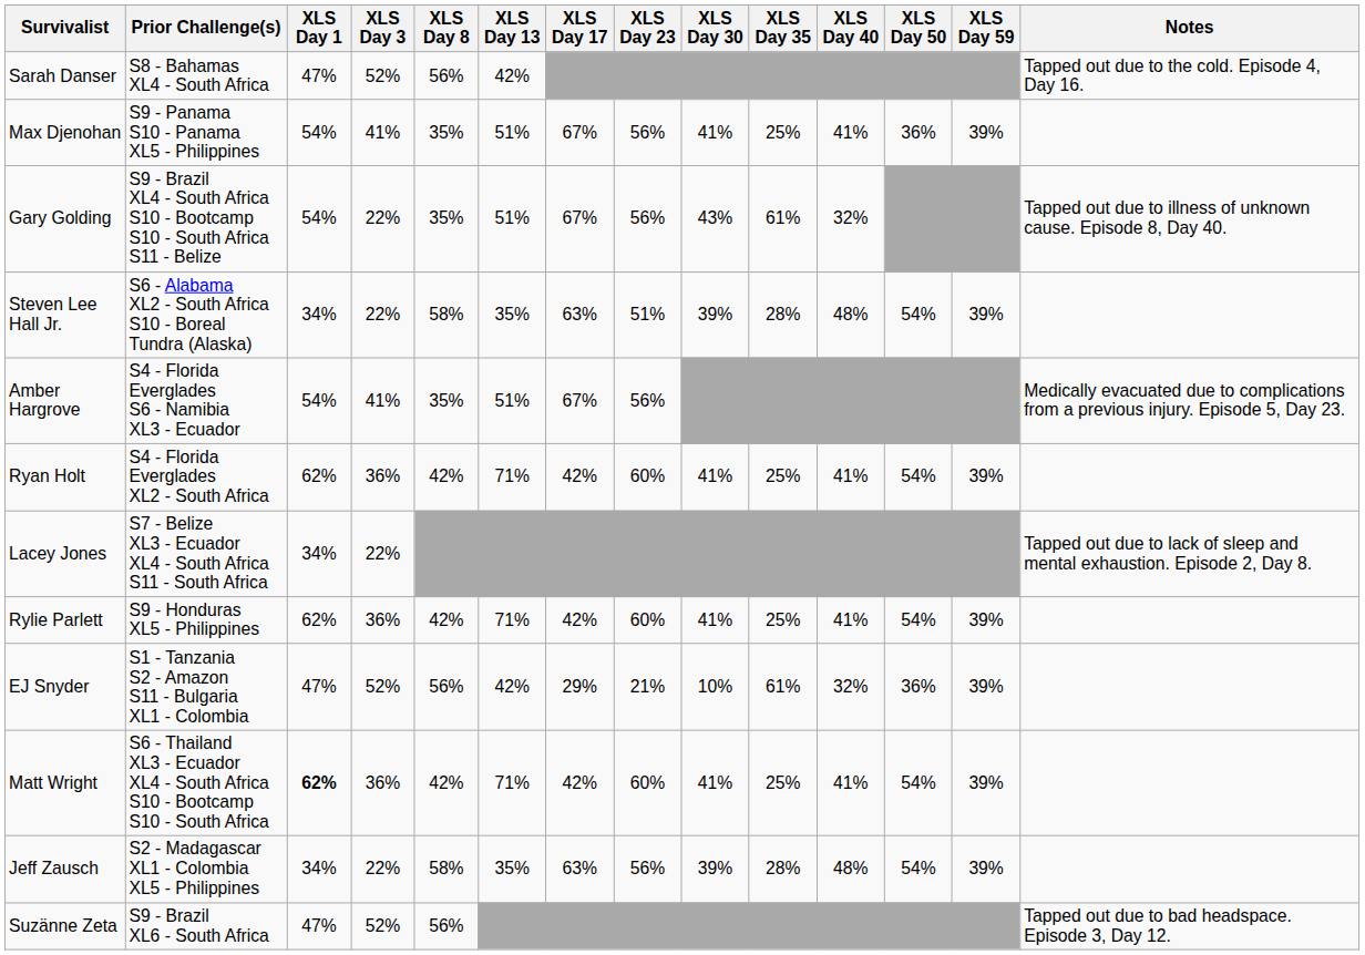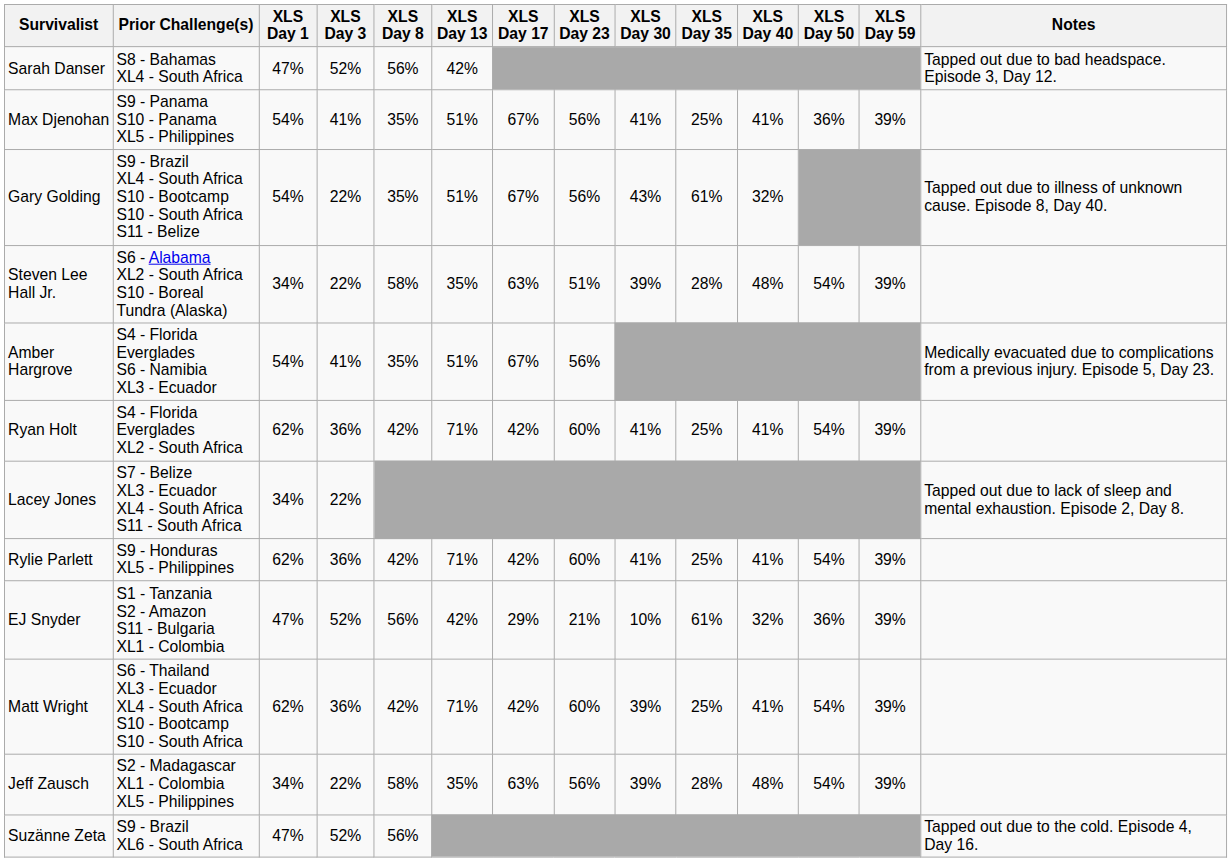Sarah Danser | Notes: Tapped out due to the cold. Episode 4, Day 16. -> Tapped out due to bad headspace. Episode 3, Day 12.
Matt Wright | XLS Day 1: bold -> normal
Matt Wright | XLS Day 30: 41% -> 39%
Suzänne Zeta | Notes: Tapped out due to bad headspace. Episode 3, Day 12. -> Tapped out due to the cold. Episode 4, Day 16.
